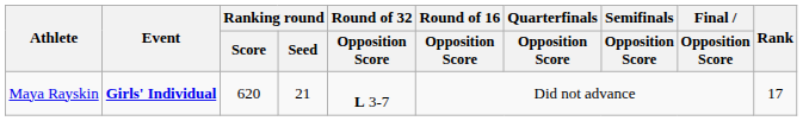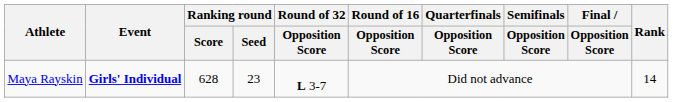Maya Rayskin | Ranking round / Score: 620 -> 628
Maya Rayskin | Ranking round / Seed: 21 -> 23
Maya Rayskin | Rank: 17 -> 14
